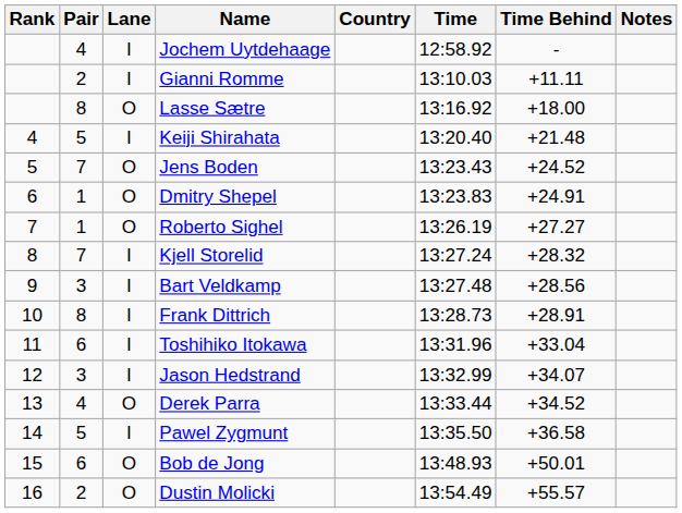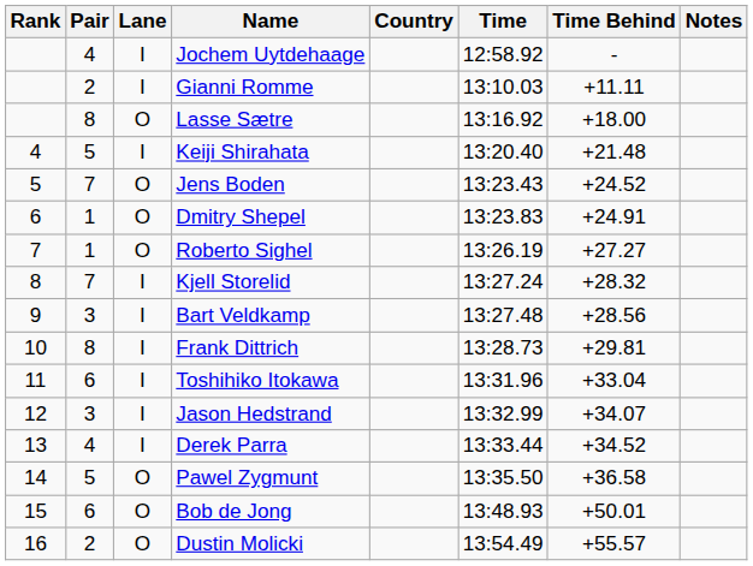Frank Dittrich | Time Behind: +28.91 -> +29.81
Derek Parra | Lane: O -> I
Pawel Zygmunt | Lane: I -> O
